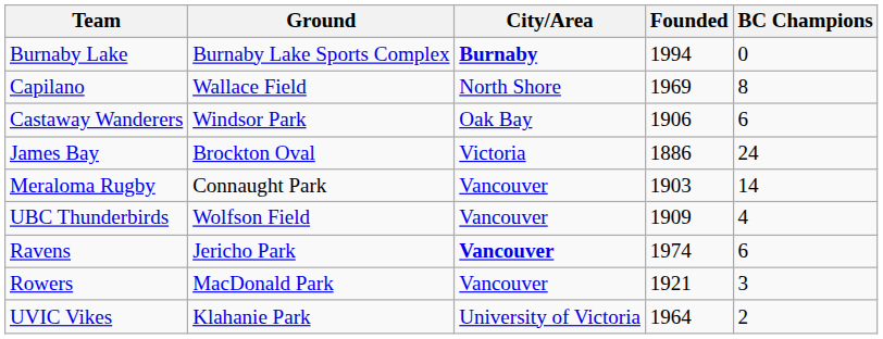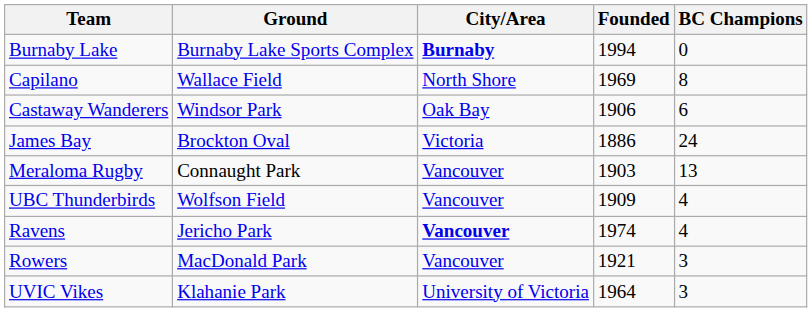Meraloma Rugby | BC Champions: 14 -> 13
Ravens | BC Champions: 6 -> 4
UVIC Vikes | BC Champions: 2 -> 3
